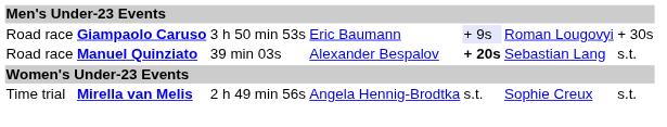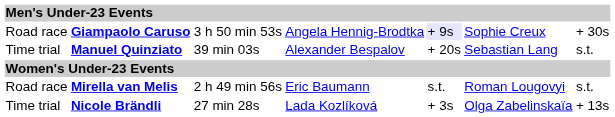Giampaolo Caruso | column 4: Eric Baumann -> Angela Hennig-Brodtka
Giampaolo Caruso | column 6: Roman Lougovyi -> Sophie Creux
Manuel Quinziato | column 1: Road race -> Time trial
Manuel Quinziato | column 5: bold -> normal
Mirella van Melis | column 1: Time trial -> Road race
Mirella van Melis | column 4: Angela Hennig-Brodtka -> Eric Baumann
Mirella van Melis | column 6: Sophie Creux -> Roman Lougovyi
+ row: Time trial | Nicole Brändli | 27 min 28s | Lada Kozlíková | + 3s | Olga Zabelinskaïa | + 13s
